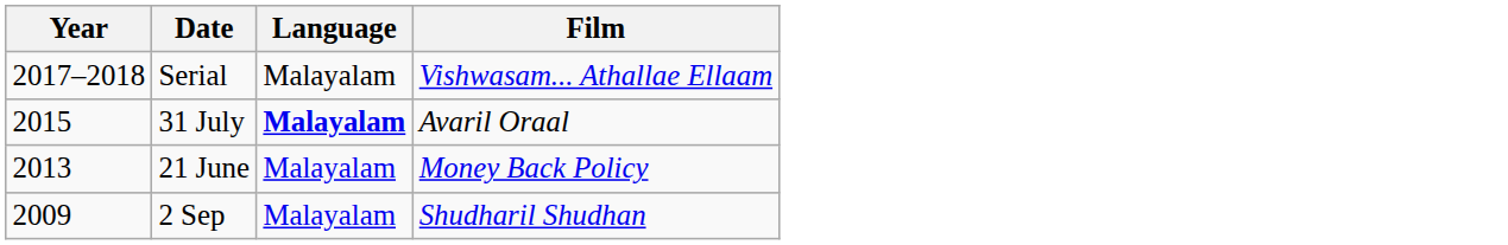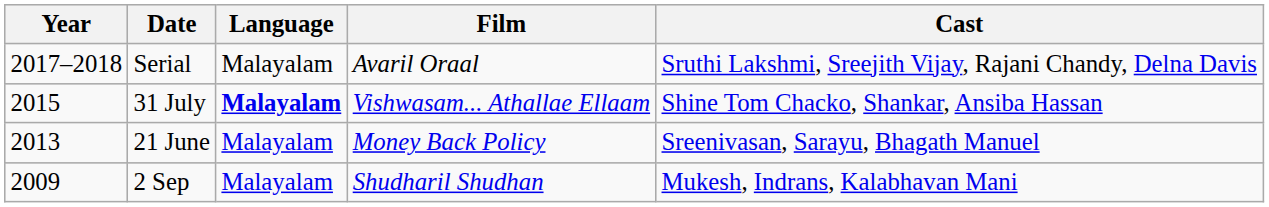+ column: Cast | Sruthi Lakshmi, Sreejith Vijay, Rajani Chandy, Delna Davis | Shine Tom Chacko, Shankar, Ansiba Hassan | Sreenivasan, Sarayu, Bhagath Manuel | Mukesh, Indrans, Kalabhavan Mani
Serial | Film: Vishwasam... Athallae Ellaam -> Avaril Oraal
31 July | Film: Avaril Oraal -> Vishwasam... Athallae Ellaam
